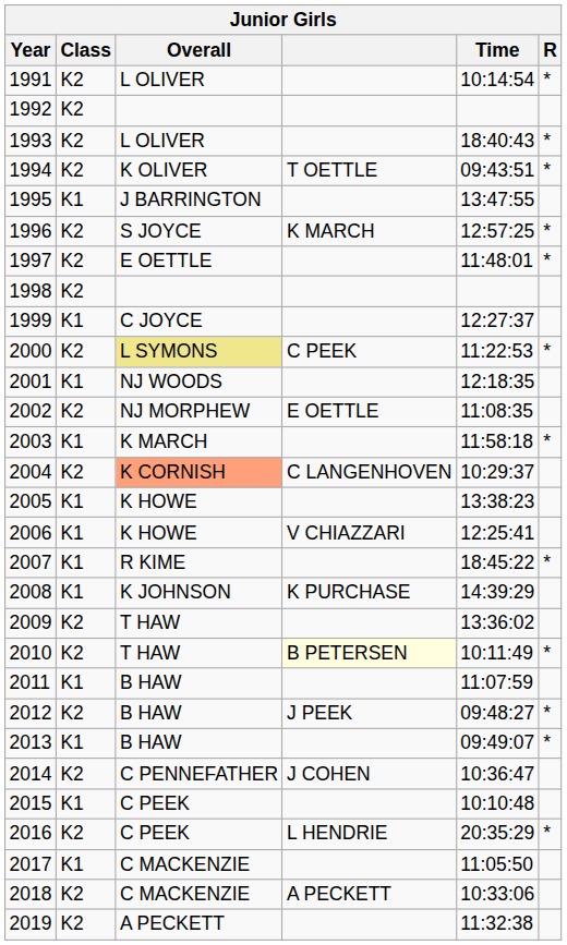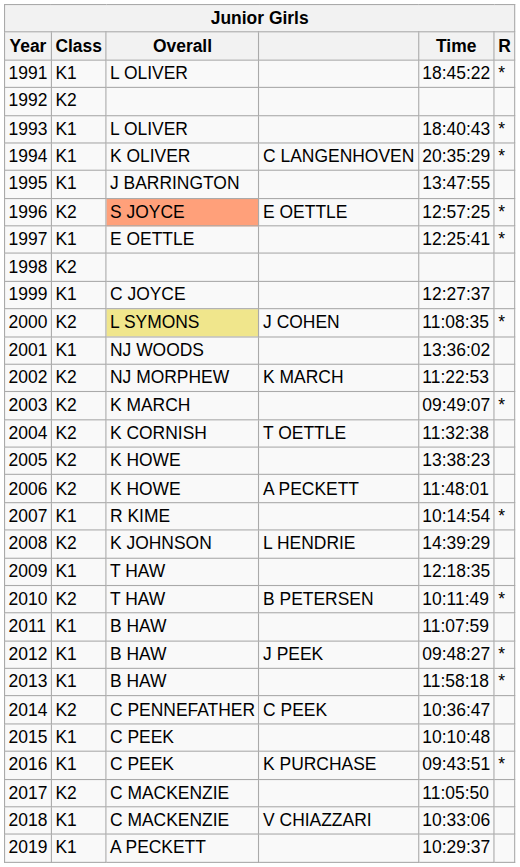1991 | Class: K2 -> K1
1991 | Time: 10:14:54 -> 18:45:22
1993 | Class: K2 -> K1
1994 | Class: K2 -> K1
1994 | column 4: T OETTLE -> C LANGENHOVEN
1994 | Time: 09:43:51 -> 20:35:29
1996 | Overall: no background -> lightsalmon background
1996 | column 4: K MARCH -> E OETTLE
1997 | Class: K2 -> K1
1997 | Time: 11:48:01 -> 12:25:41
2000 | column 4: C PEEK -> J COHEN
2000 | Time: 11:22:53 -> 11:08:35
2001 | Time: 12:18:35 -> 13:36:02
2002 | column 4: E OETTLE -> K MARCH
2002 | Time: 11:08:35 -> 11:22:53
2003 | Class: K1 -> K2
2003 | Time: 11:58:18 -> 09:49:07
2004 | Overall: lightsalmon background -> no background
2004 | column 4: C LANGENHOVEN -> T OETTLE
2004 | Time: 10:29:37 -> 11:32:38
2005 | Class: K1 -> K2
2006 | Class: K1 -> K2
2006 | column 4: V CHIAZZARI -> A PECKETT
2006 | Time: 12:25:41 -> 11:48:01
2007 | Time: 18:45:22 -> 10:14:54
2008 | Class: K1 -> K2
2008 | column 4: K PURCHASE -> L HENDRIE
2009 | Class: K2 -> K1
2009 | Time: 13:36:02 -> 12:18:35
2010 | column 4: lightyellow background -> no background
2012 | Class: K2 -> K1
2013 | Time: 09:49:07 -> 11:58:18
2014 | column 4: J COHEN -> C PEEK
2016 | Class: K2 -> K1
2016 | column 4: L HENDRIE -> K PURCHASE
2016 | Time: 20:35:29 -> 09:43:51
2017 | Class: K1 -> K2
2018 | Class: K2 -> K1
2018 | column 4: A PECKETT -> V CHIAZZARI
2019 | Class: K2 -> K1
2019 | Time: 11:32:38 -> 10:29:37
